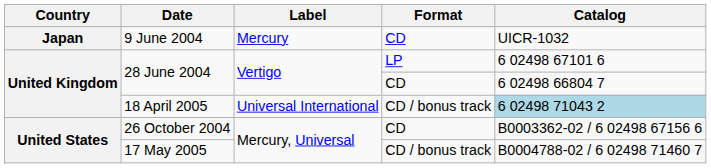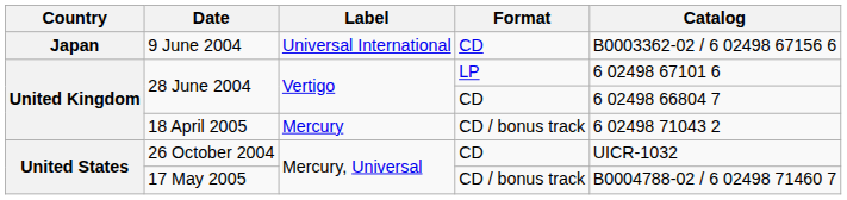9 June 2004 | Label: Mercury -> Universal International
9 June 2004 | Catalog: UICR-1032 -> B0003362-02 / 6 02498 67156 6
18 April 2005 | Label: Universal International -> Mercury
18 April 2005 | Catalog: lightblue background -> no background
26 October 2004 | Catalog: B0003362-02 / 6 02498 67156 6 -> UICR-1032
